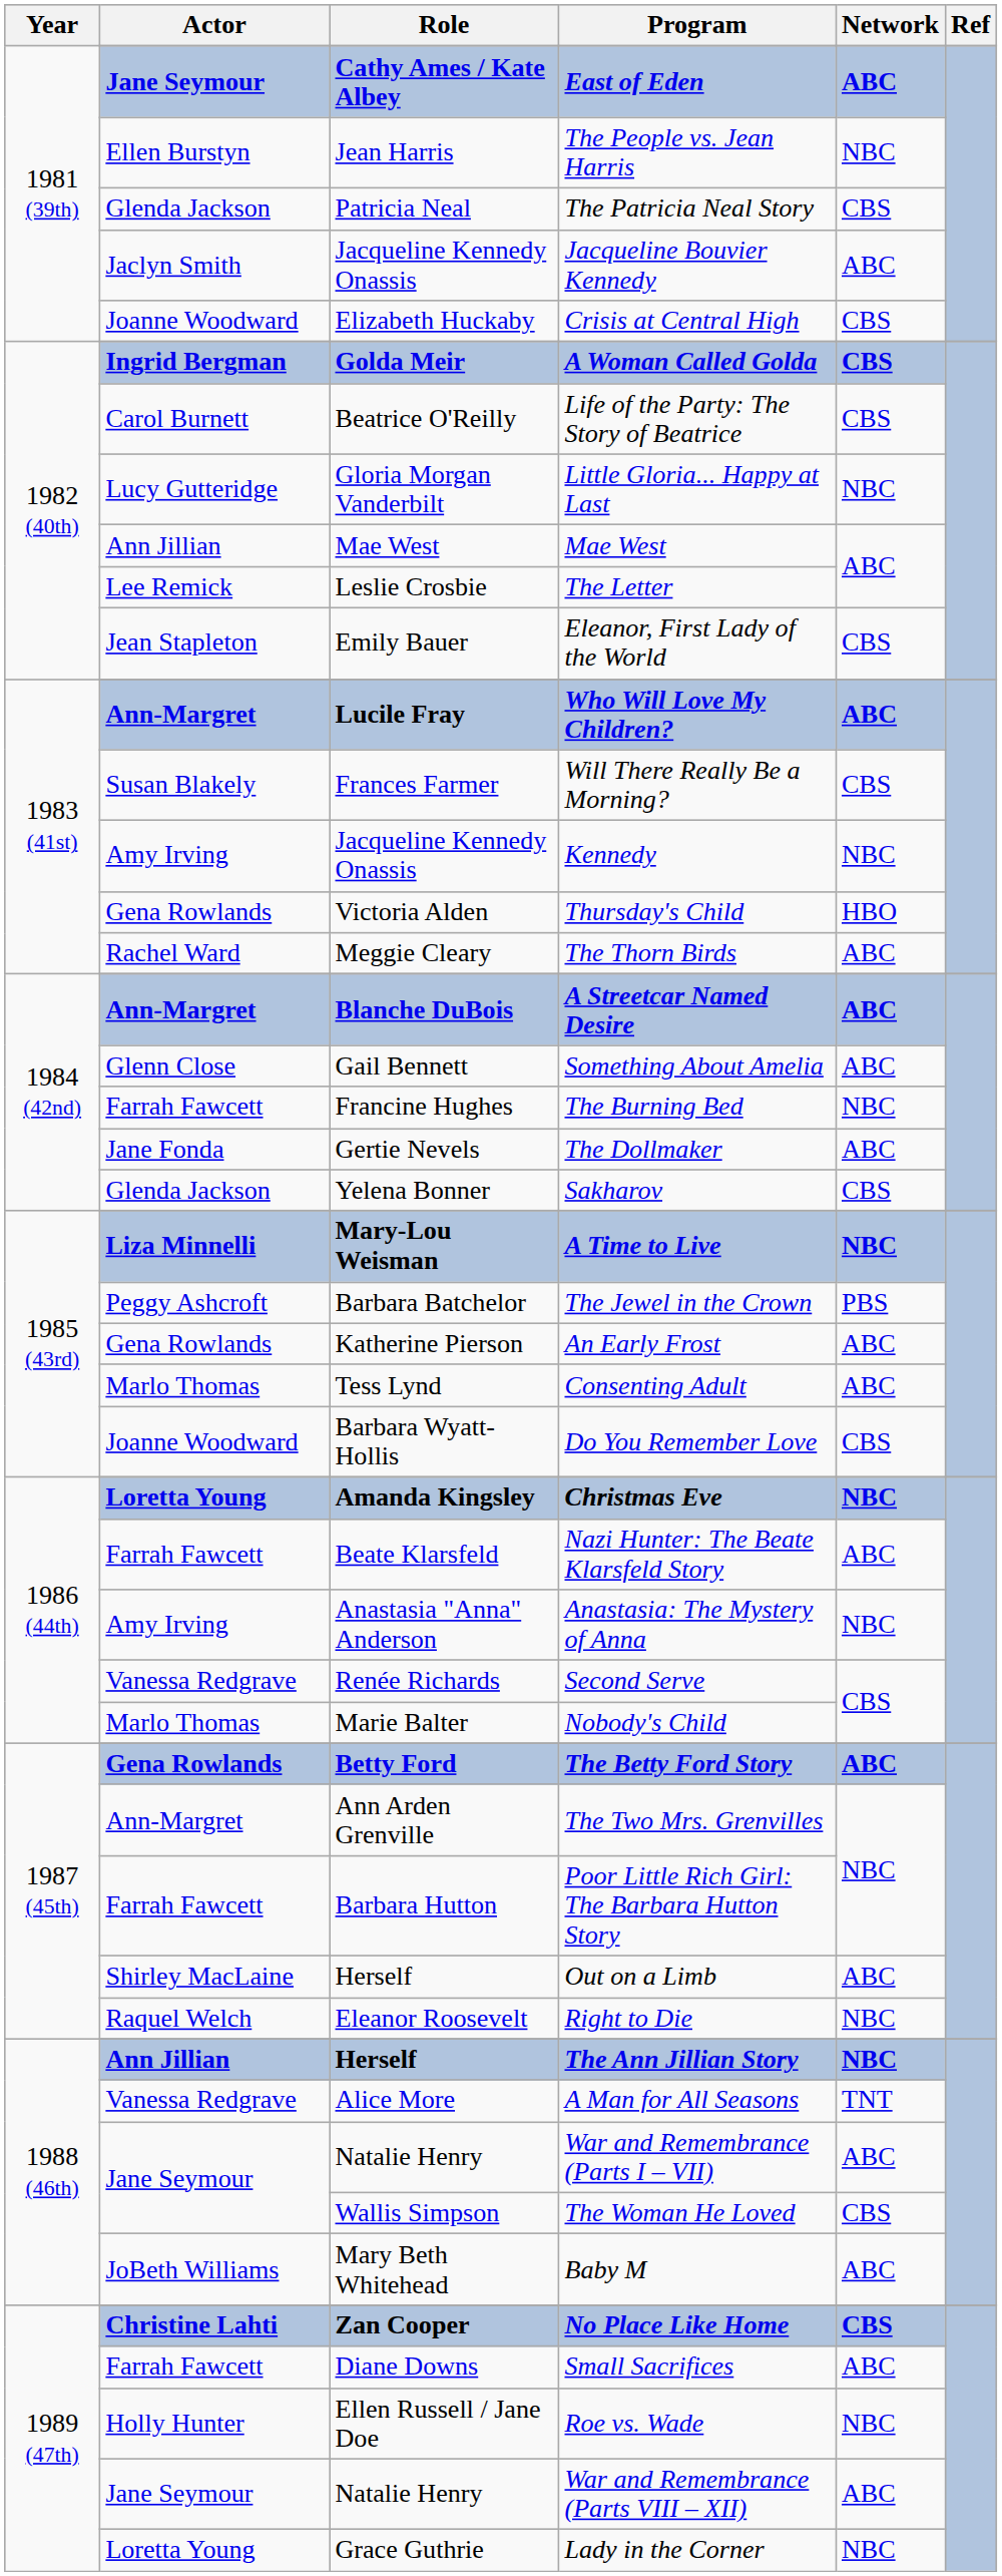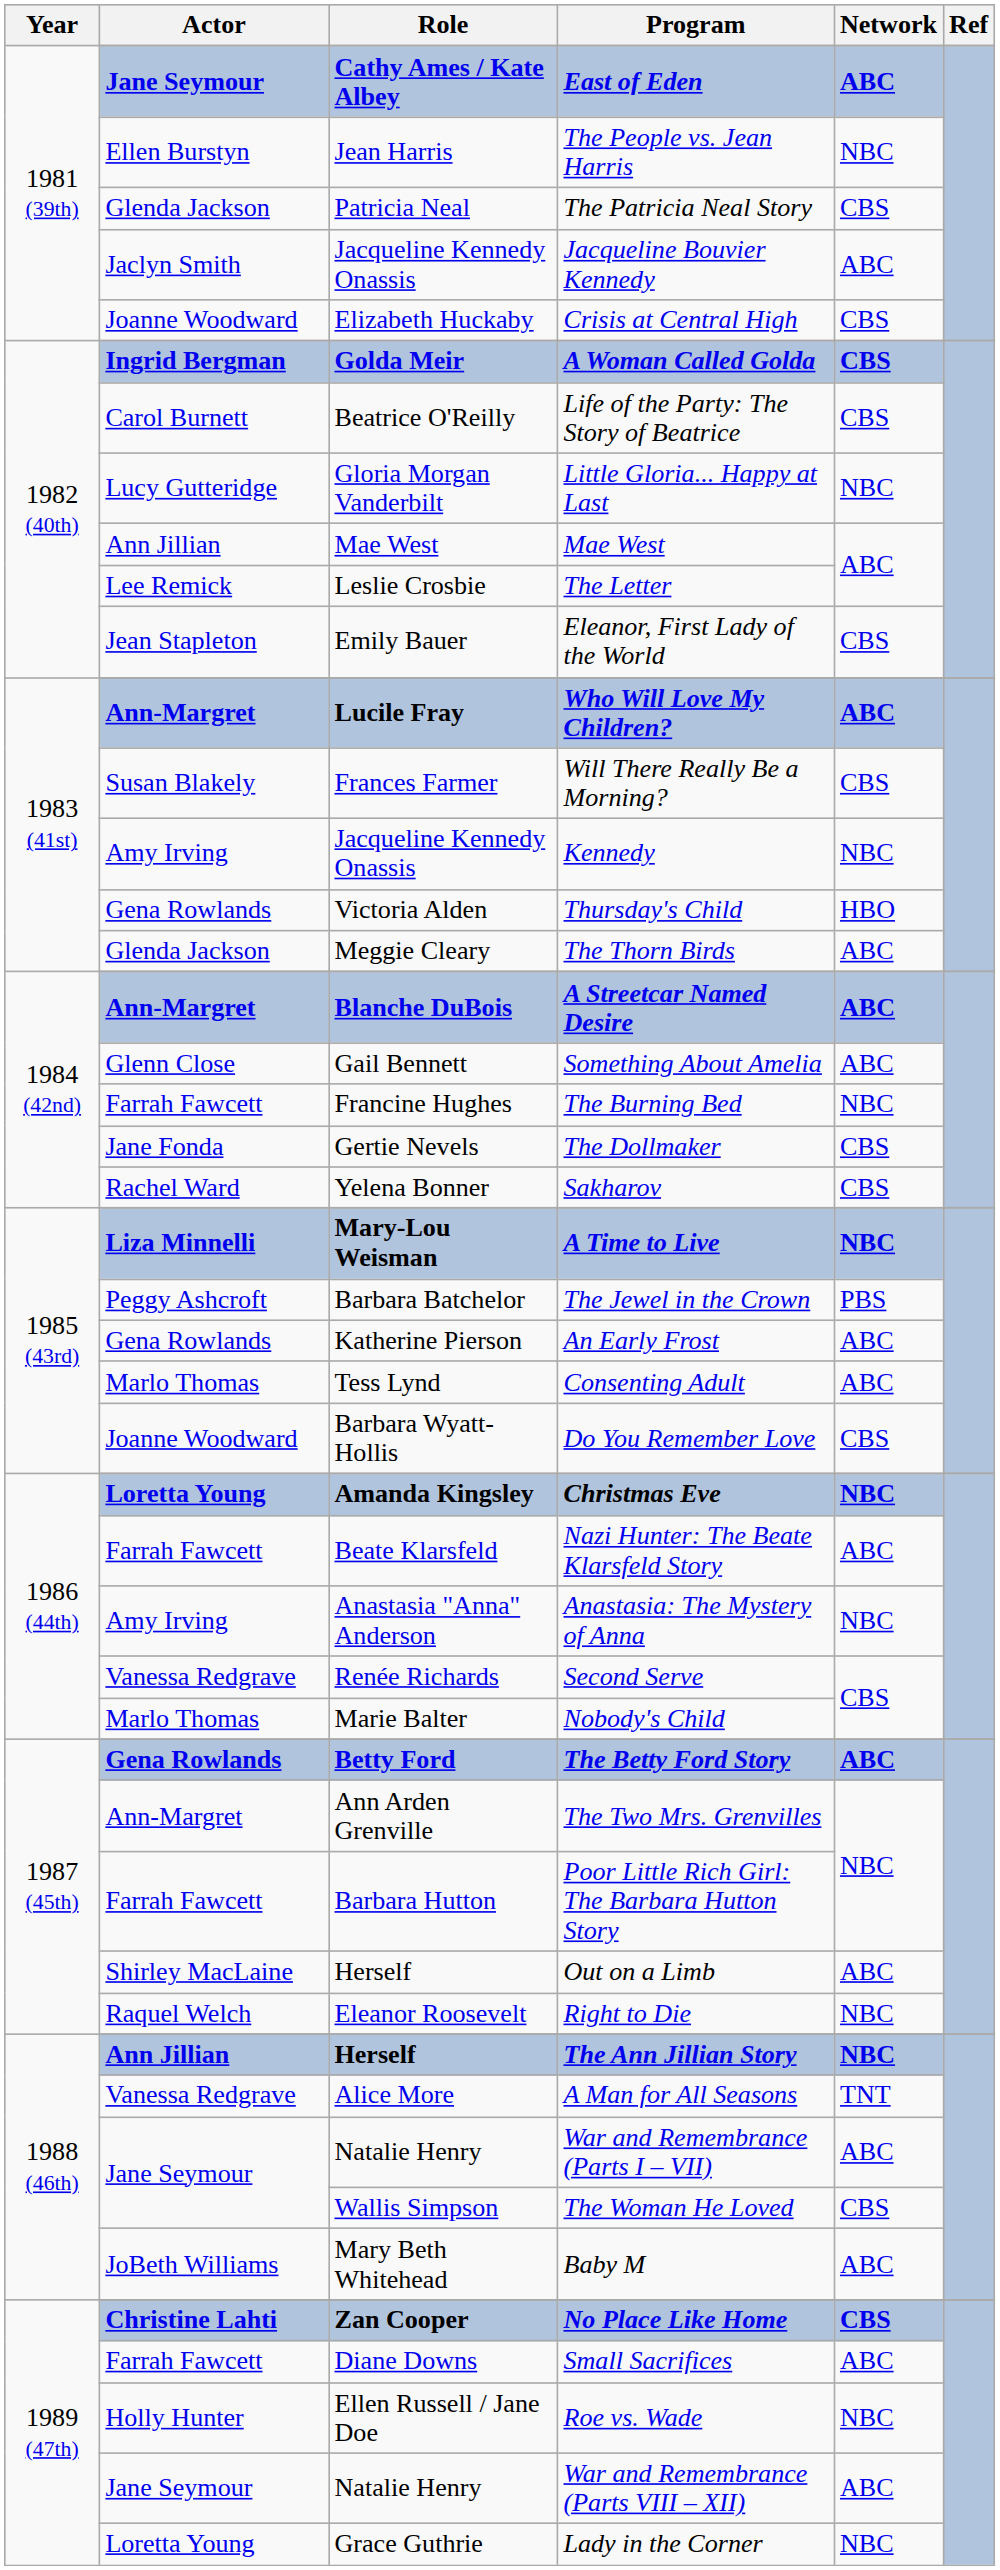The Thorn Birds | Actor: Rachel Ward -> Glenda Jackson
The Dollmaker | Network: ABC -> CBS
Sakharov | Actor: Glenda Jackson -> Rachel Ward
